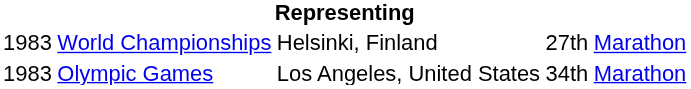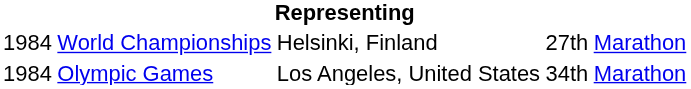World Championships | column 1: 1983 -> 1984
Olympic Games | column 1: 1983 -> 1984
